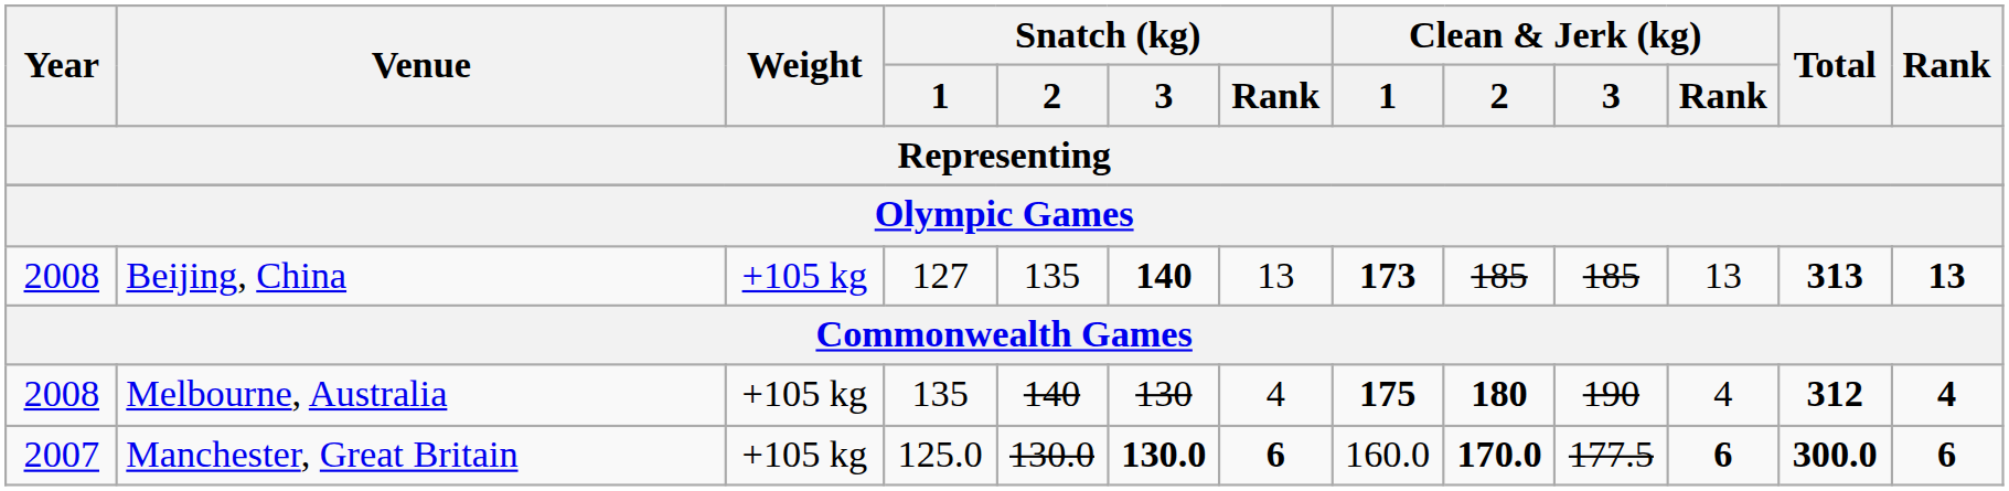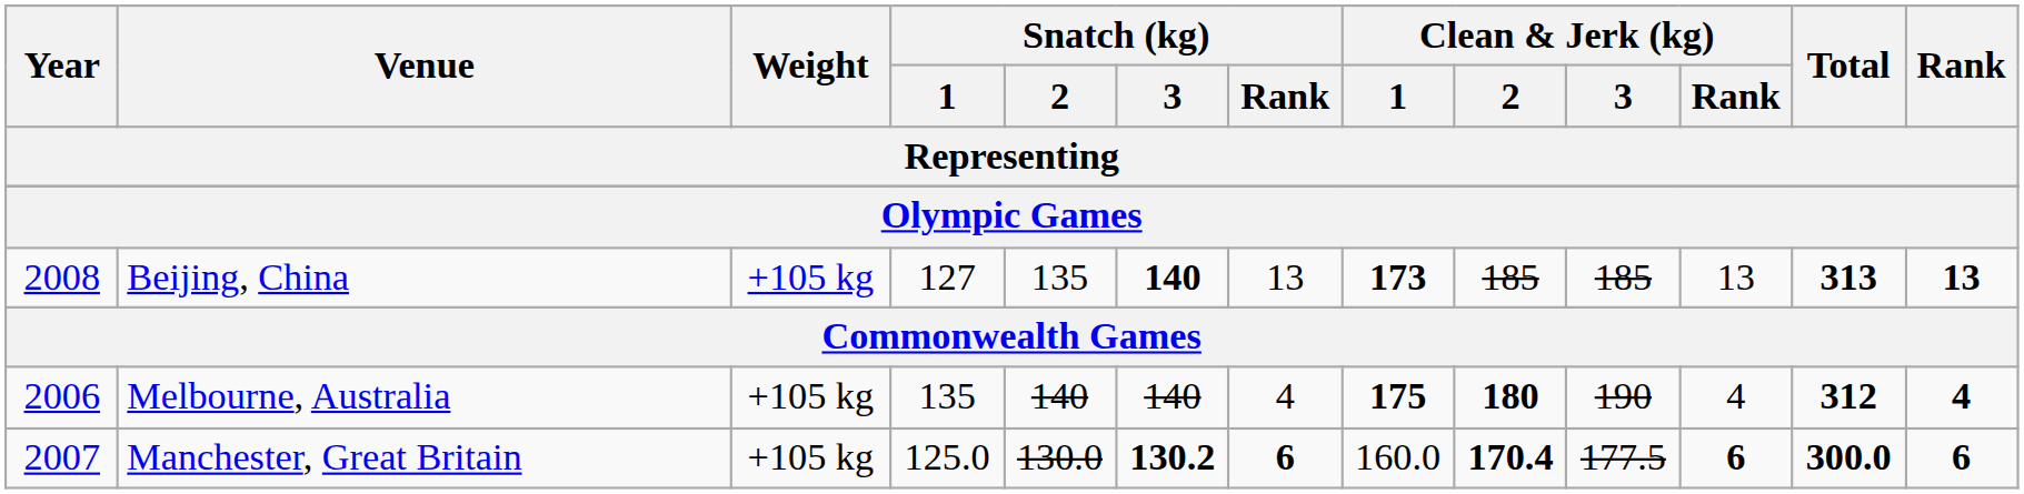Melbourne, Australia | Year: 2008 -> 2006
Melbourne, Australia | Snatch (kg) / 3: 130 -> 140
Manchester, Great Britain | Snatch (kg) / 3: 130.0 -> 130.2
Manchester, Great Britain | Clean & Jerk (kg) / 2: 170.0 -> 170.4
